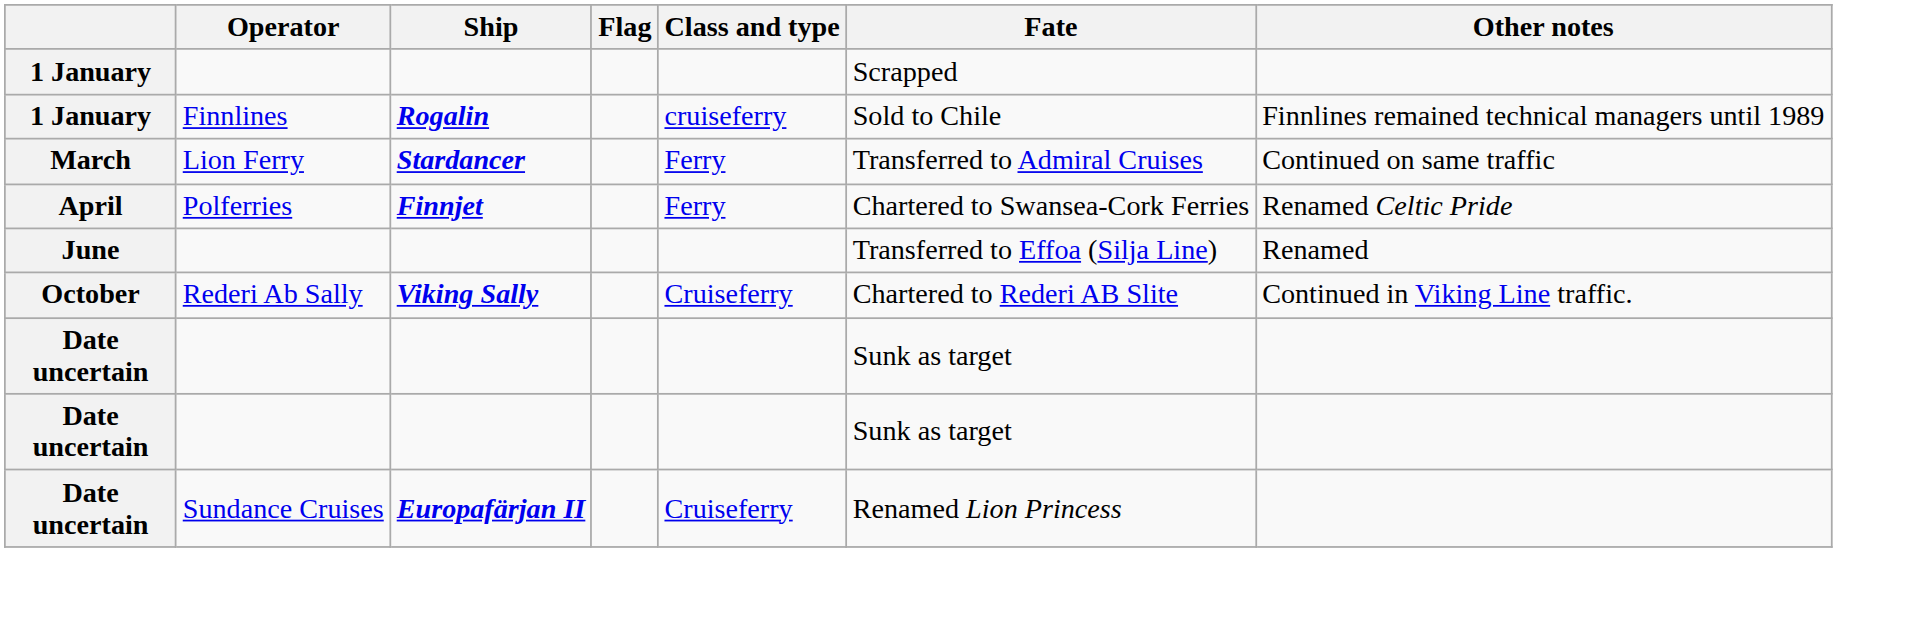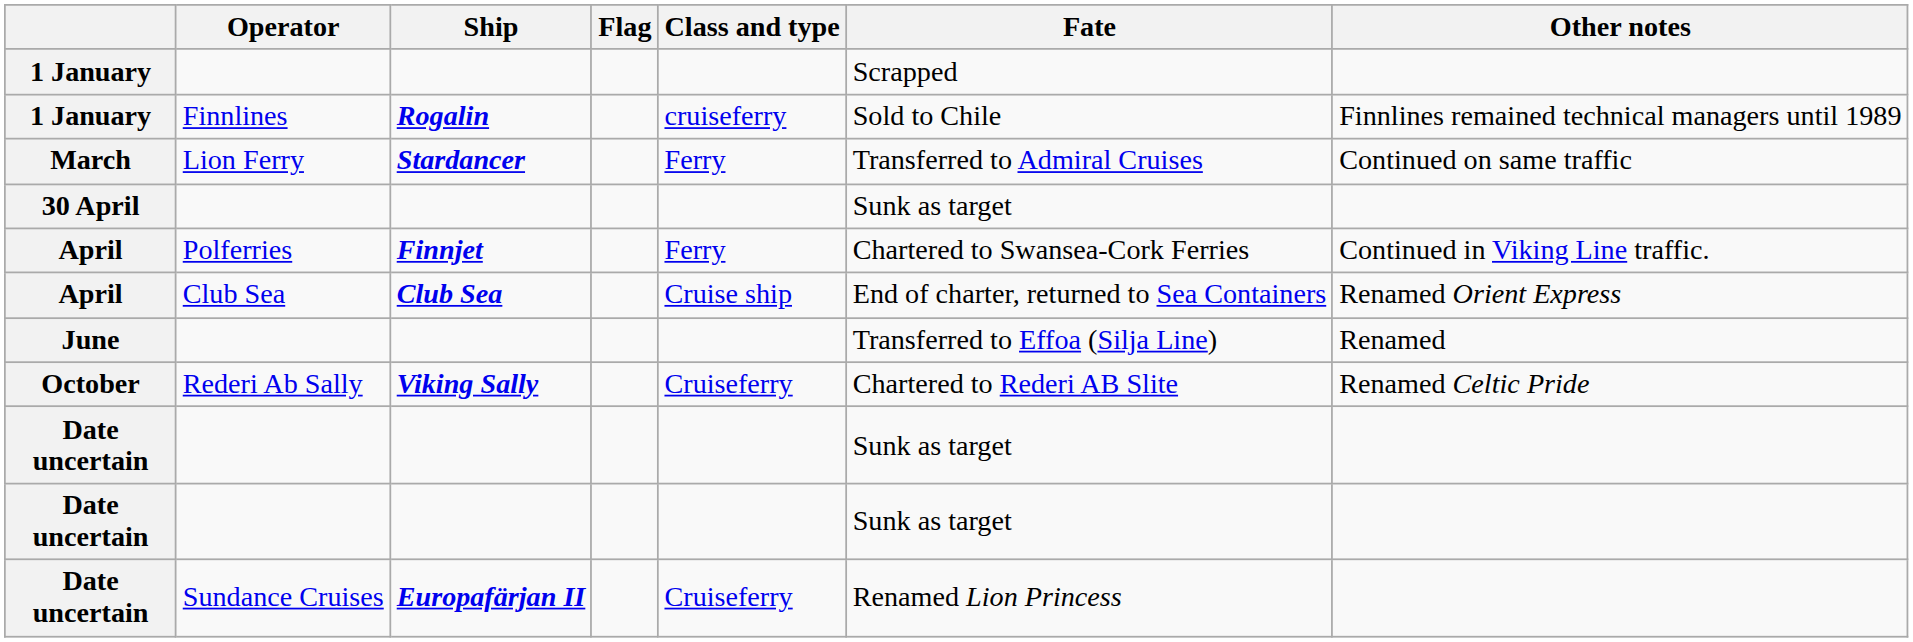+ row: 30 April | Sunk as target
April / Polferries | Other notes: Renamed Celtic Pride -> Continued in Viking Line traffic.
+ row: April | Club Sea | Club Sea | Cruise ship | End of charter, returned to Sea Containers | Renamed Orient Express
October | Other notes: Continued in Viking Line traffic. -> Renamed Celtic Pride
